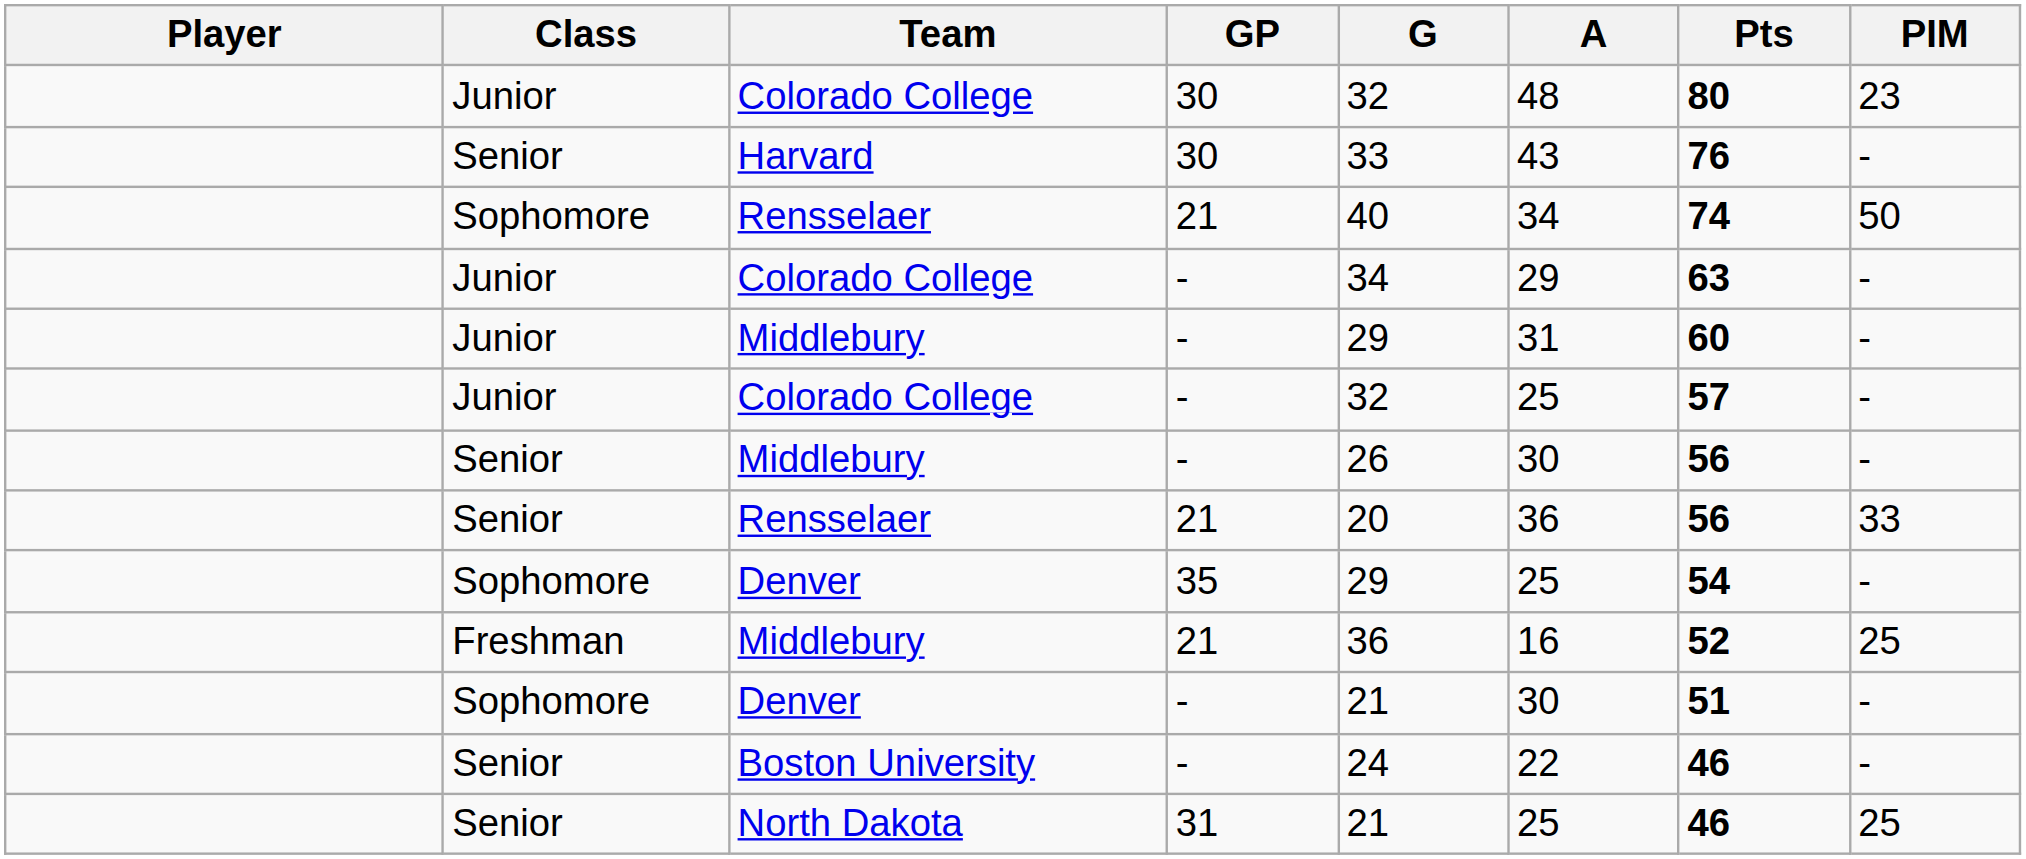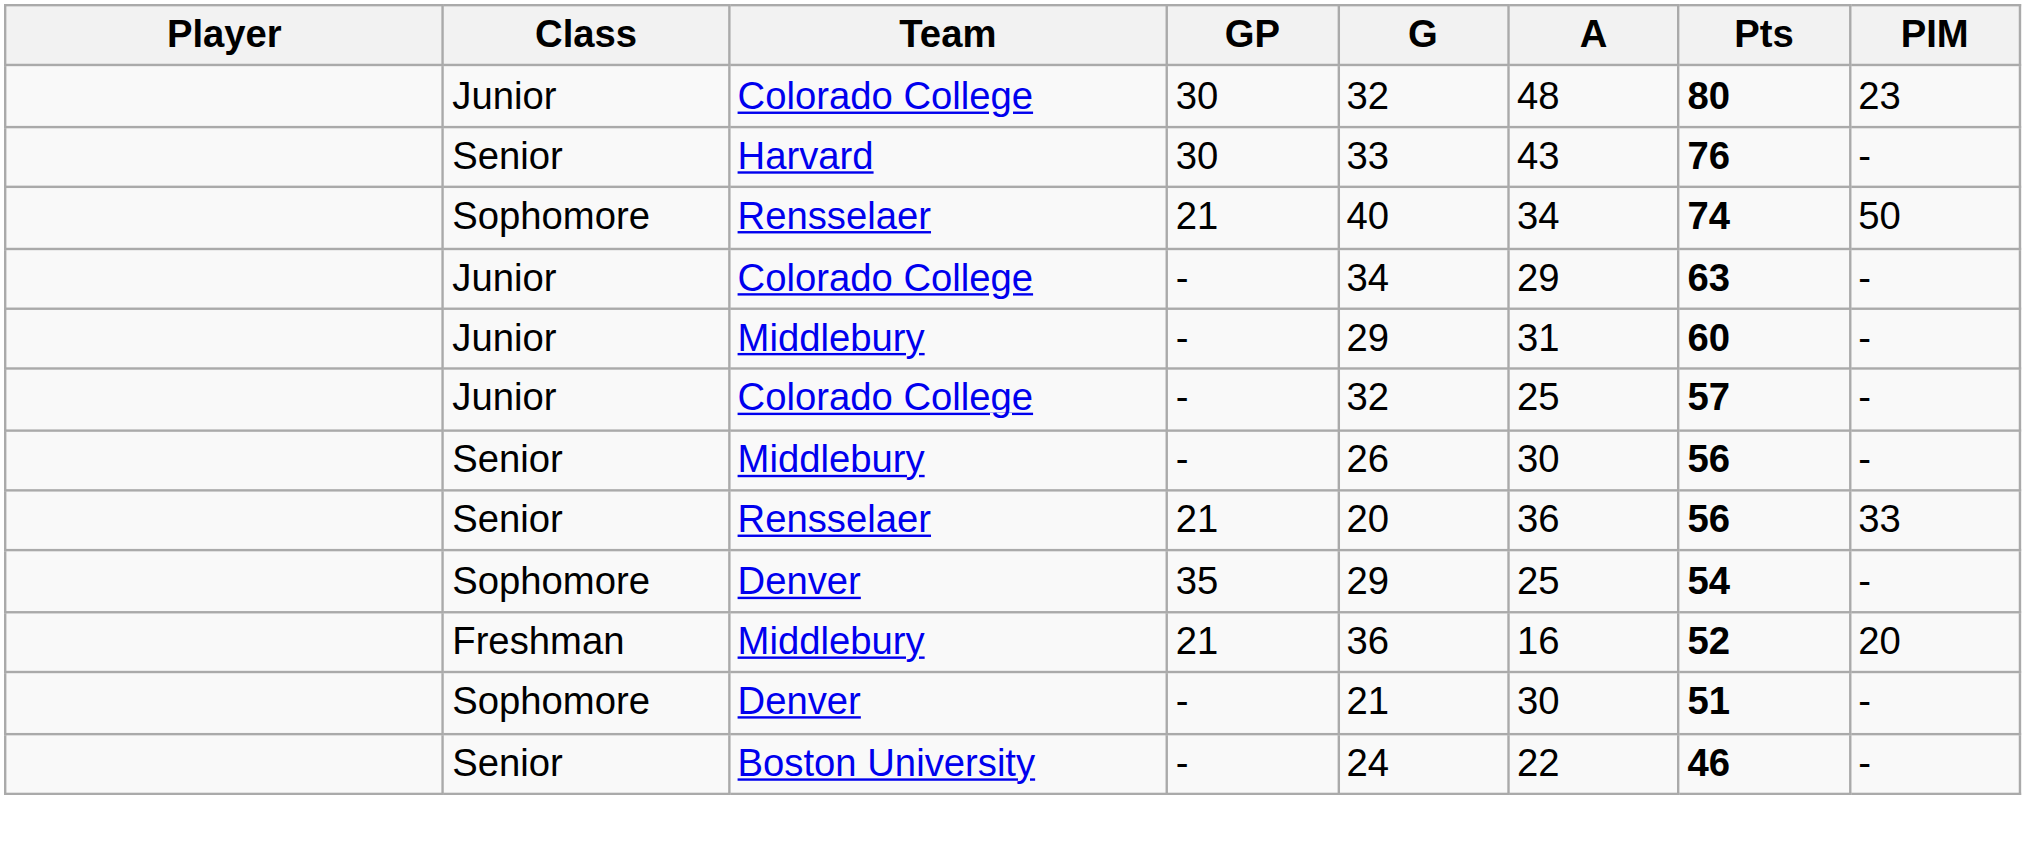Middlebury / 21 | PIM: 25 -> 20
- row: Senior | North Dakota | 31 | 21 | 25 | 46 | 25
